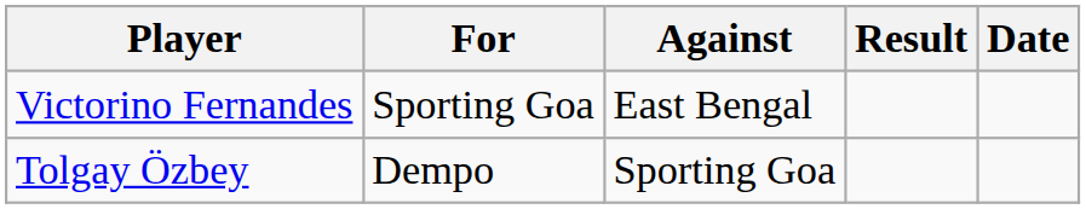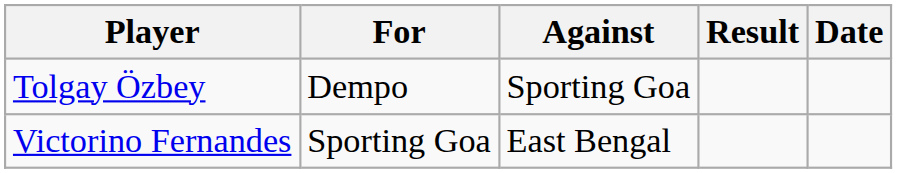rows swapped: Tolgay Özbey <-> Victorino Fernandes
